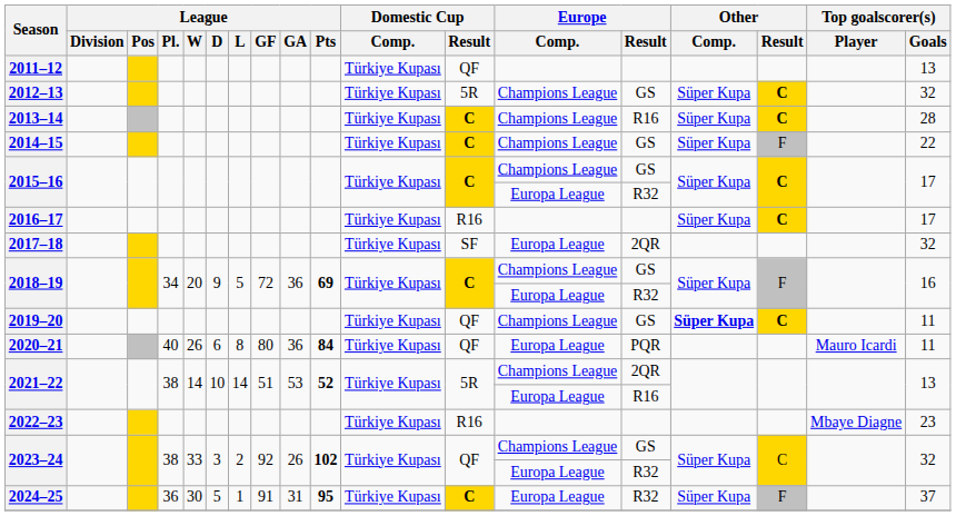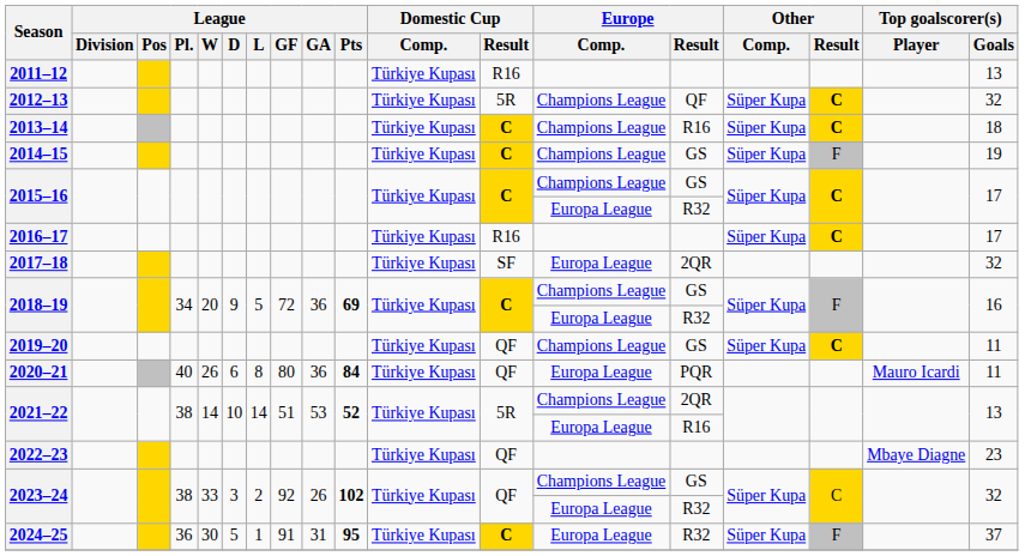2011–12 | Domestic Cup / Result: QF -> R16
2012–13 | Europe / Result: GS -> QF
2013–14 | Top goalscorer(s) / Goals: 28 -> 18
2014–15 | Top goalscorer(s) / Goals: 22 -> 19
2019–20 | Other / Comp.: bold -> normal
2022–23 | Domestic Cup / Result: R16 -> QF
